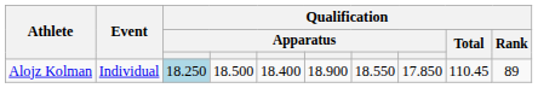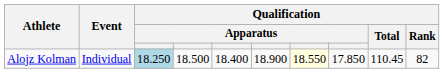Alojz Kolman | column 7: no background -> lightyellow background
Alojz Kolman | Qualification / Rank: 89 -> 82
